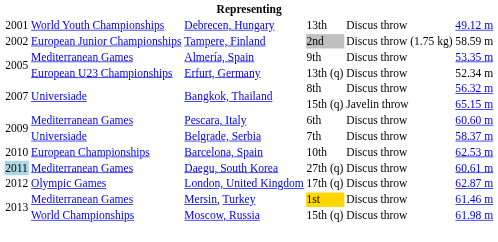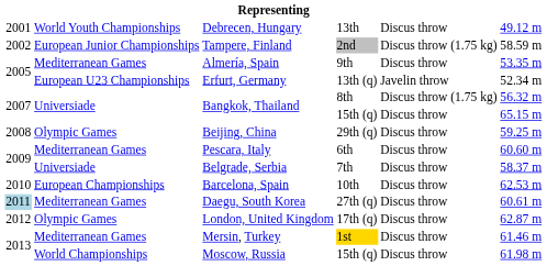Erfurt, Germany | column 5: Discus throw -> Javelin throw
Bangkok, Thailand / 8th | column 5: Discus throw -> Discus throw (1.75 kg)
Bangkok, Thailand / 15th (q) | column 5: Javelin throw -> Discus throw
+ row: 2008 | Olympic Games | Beijing, China | 29th (q) | Discus throw | 59.25 m
